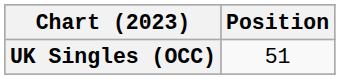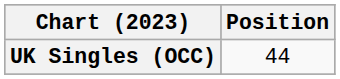UK Singles (OCC) | Position: 51 -> 44
